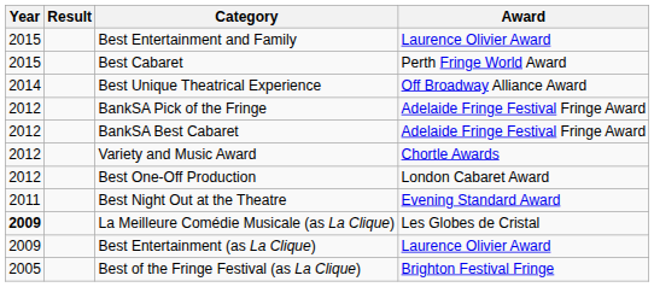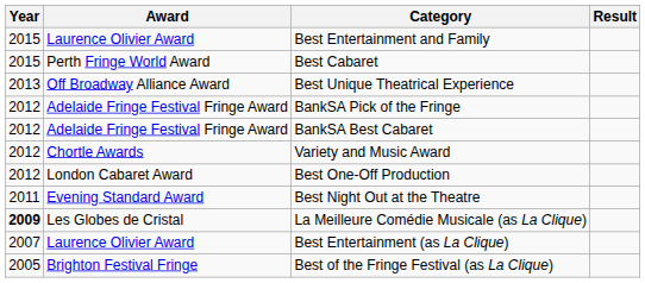columns swapped: Award <-> Result
Best Unique Theatrical Experience | Year: 2014 -> 2013
Best Entertainment (as La Clique) | Year: 2009 -> 2007
